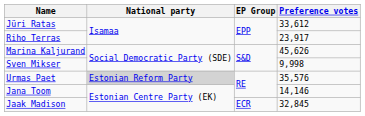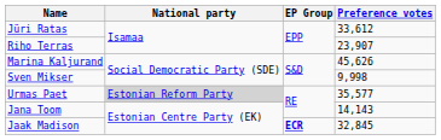Riho Terras | Preference votes: 23,917 -> 23,907
Urmas Paet | Preference votes: 35,576 -> 35,577
Jana Toom | Preference votes: 14,146 -> 14,143
Jaak Madison | EP Group: normal -> bold
